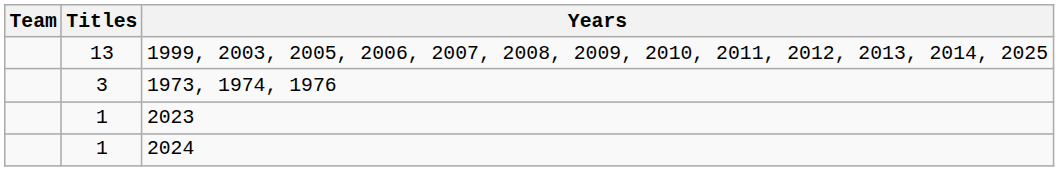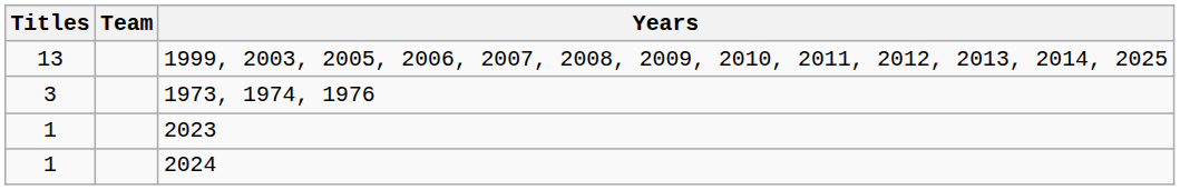columns swapped: Team <-> Titles
